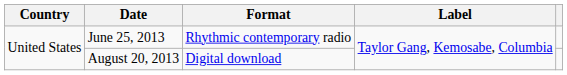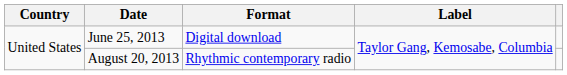June 25, 2013 | Format: Rhythmic contemporary radio -> Digital download
August 20, 2013 | Format: Digital download -> Rhythmic contemporary radio
